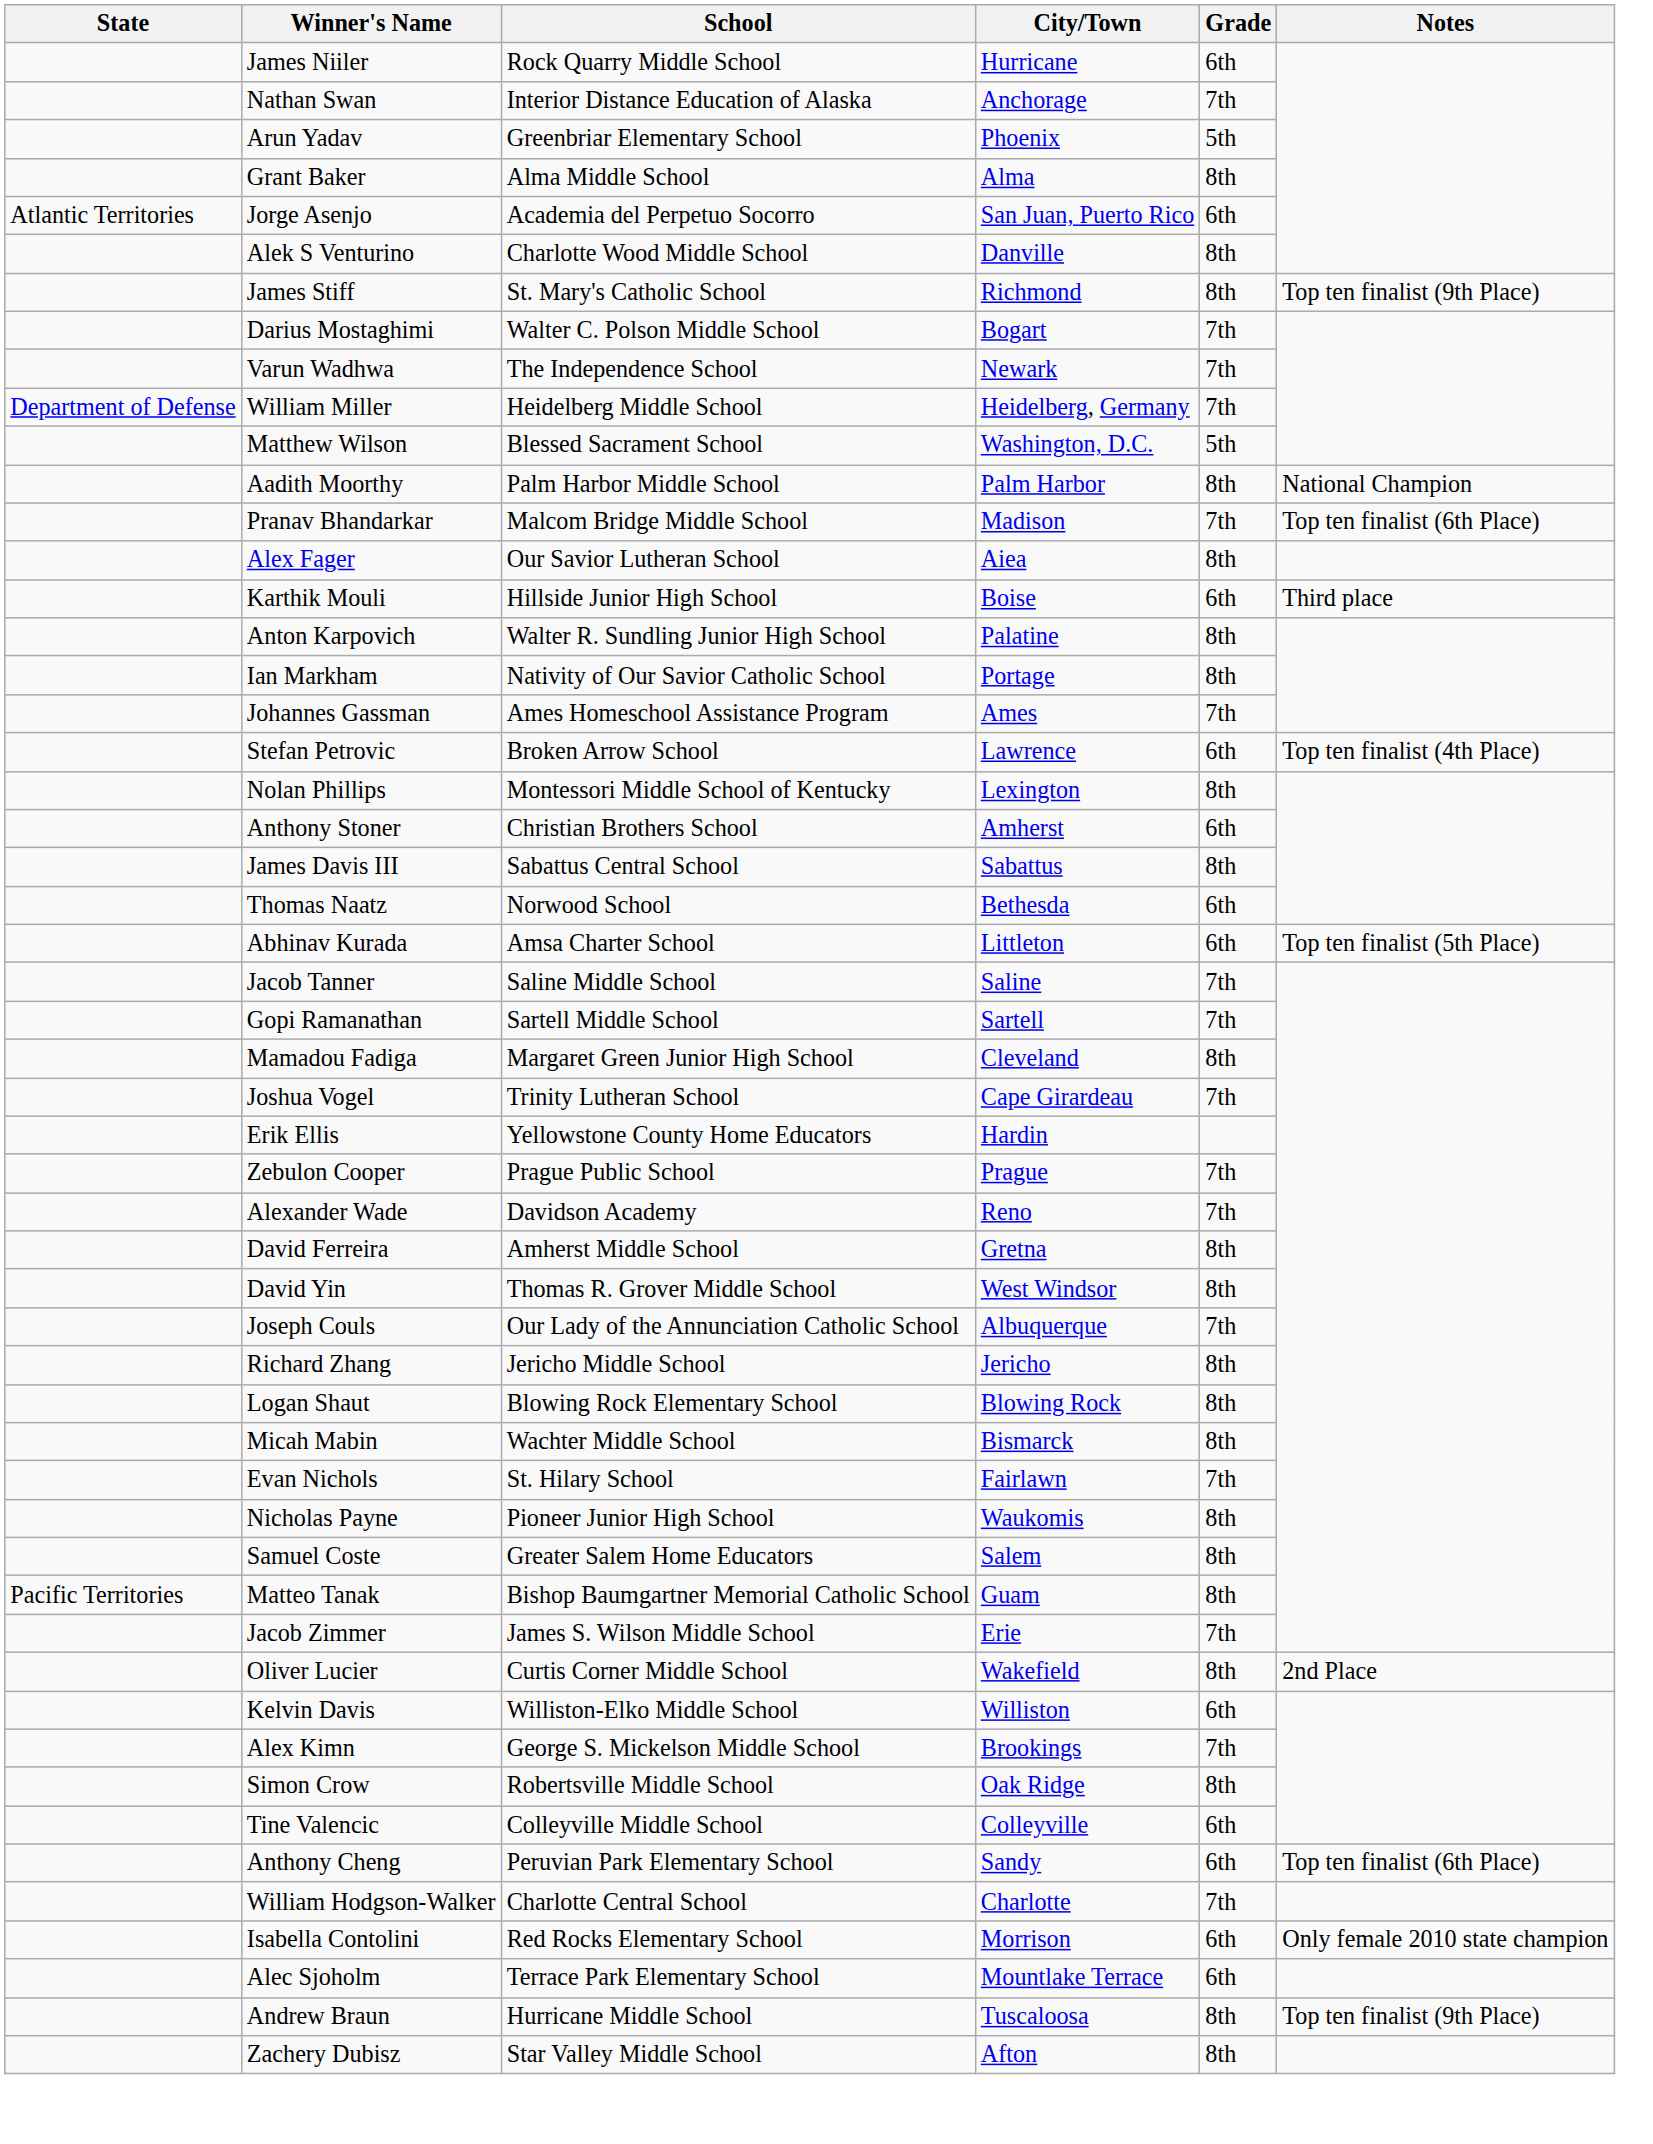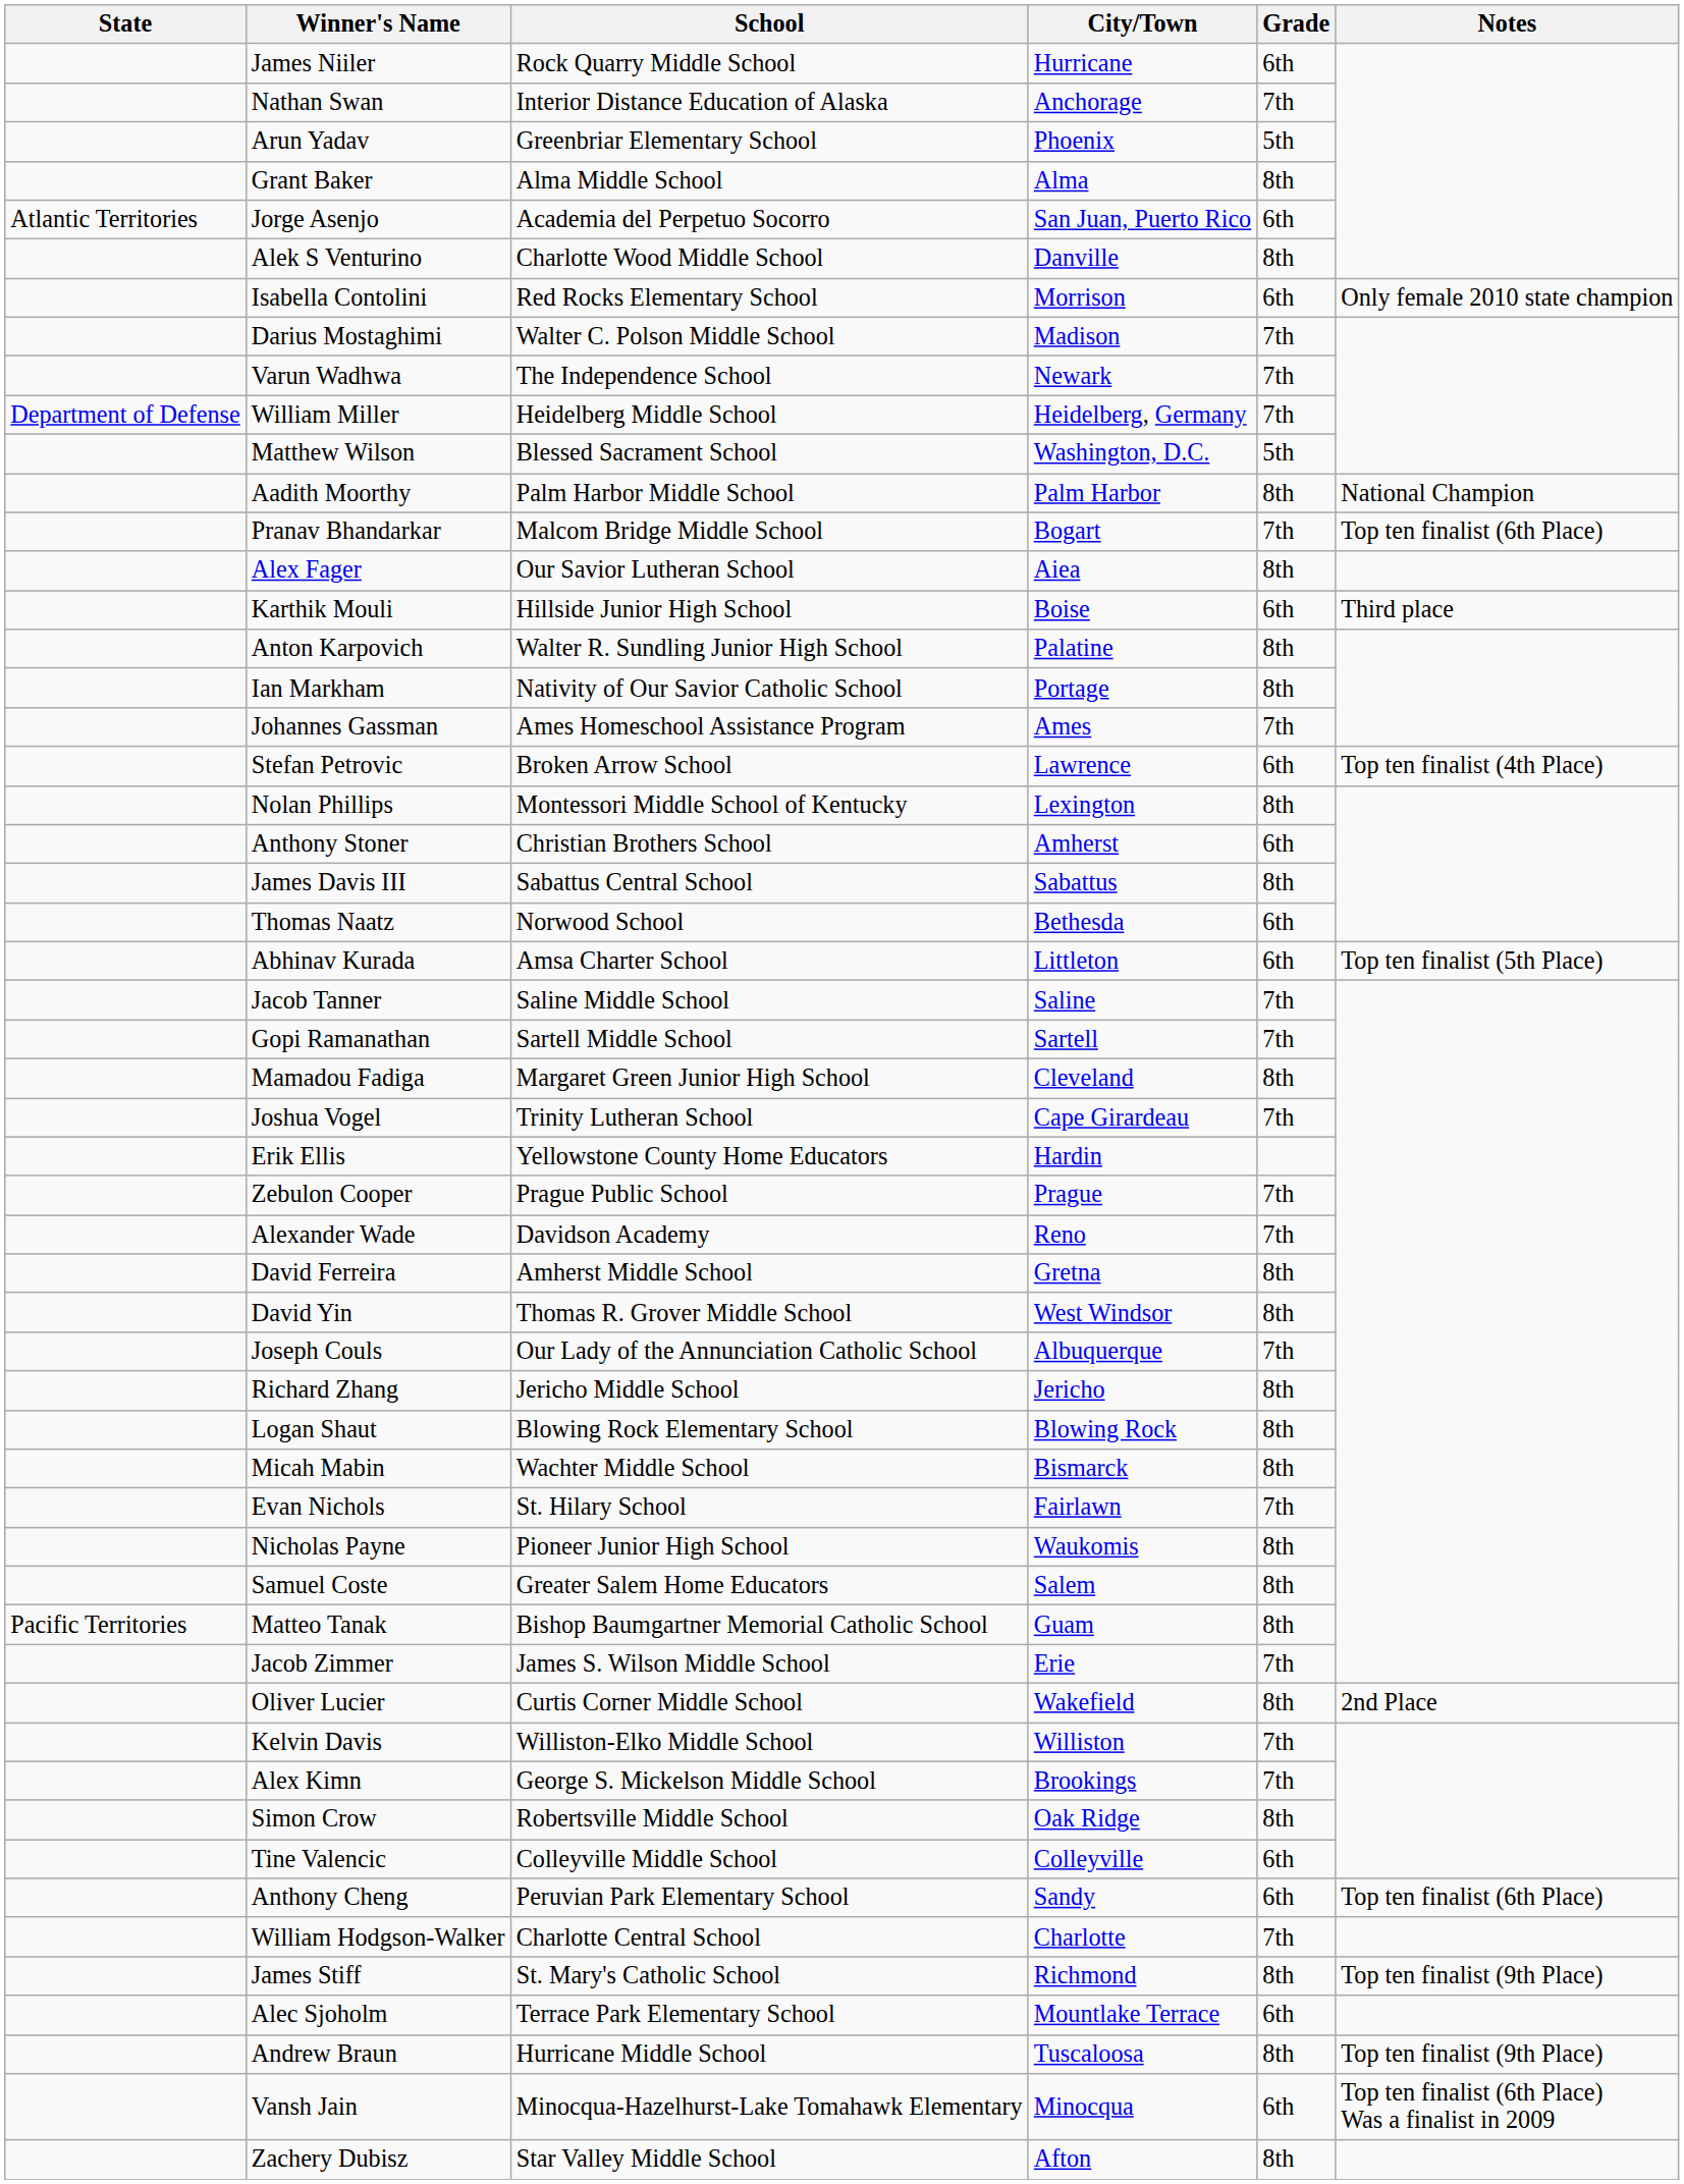rows swapped: Isabella Contolini <-> James Stiff
Darius Mostaghimi | City/Town: Bogart -> Madison
Pranav Bhandarkar | City/Town: Madison -> Bogart
Kelvin Davis | Grade: 6th -> 7th
+ row: Vansh Jain | Minocqua-Hazelhurst-Lake Tomahawk Elementary | Minocqua | 6th | Top ten finalist (6th Place) Was a finalist in 2009
